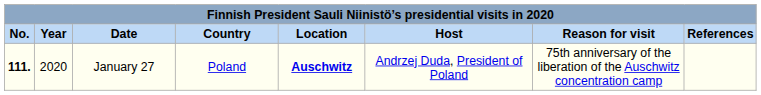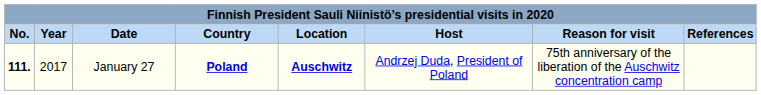January 27 | Year: 2020 -> 2017
January 27 | Country: normal -> bold
